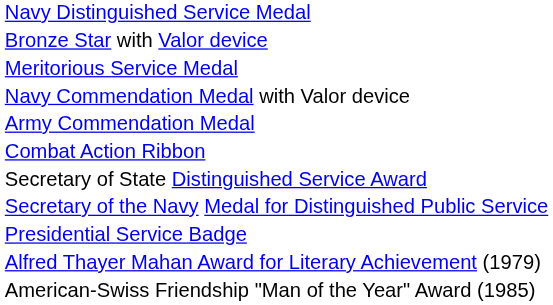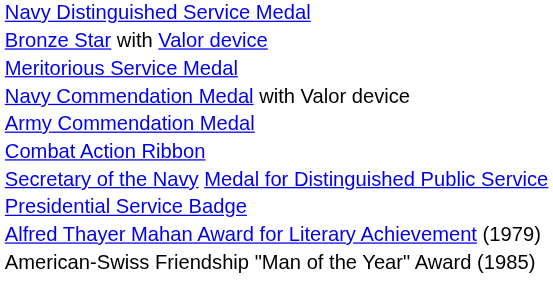- row: Secretary of State Distinguished Service Award
